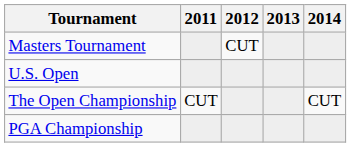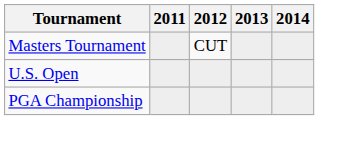- row: The Open Championship | CUT | CUT
